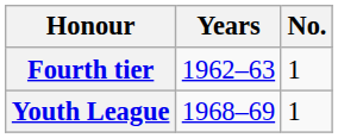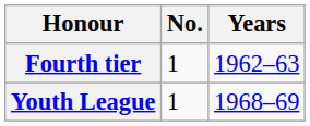columns swapped: No. <-> Years
